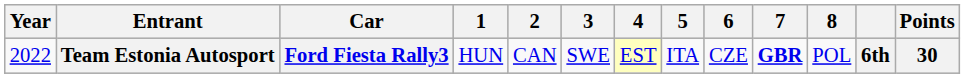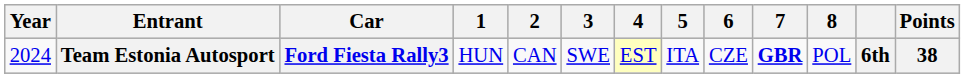Team Estonia Autosport | Year: 2022 -> 2024
Team Estonia Autosport | Points: 30 -> 38
